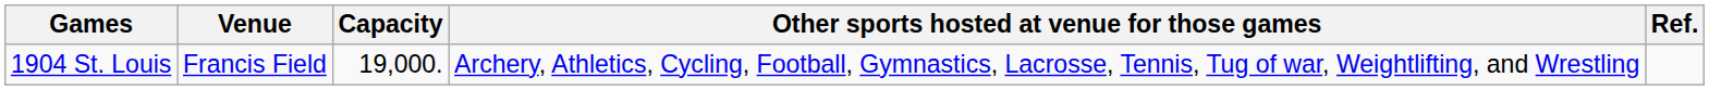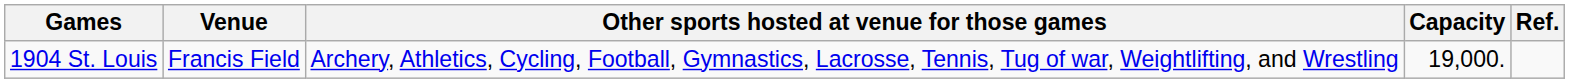columns swapped: Other sports hosted at venue for those games <-> Capacity
